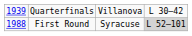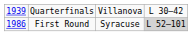First Round | column 1: 1988 -> 1986
